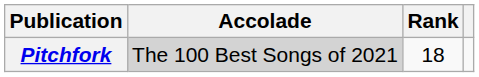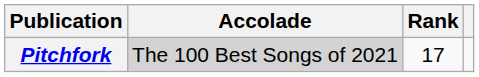Pitchfork | Rank: 18 -> 17
